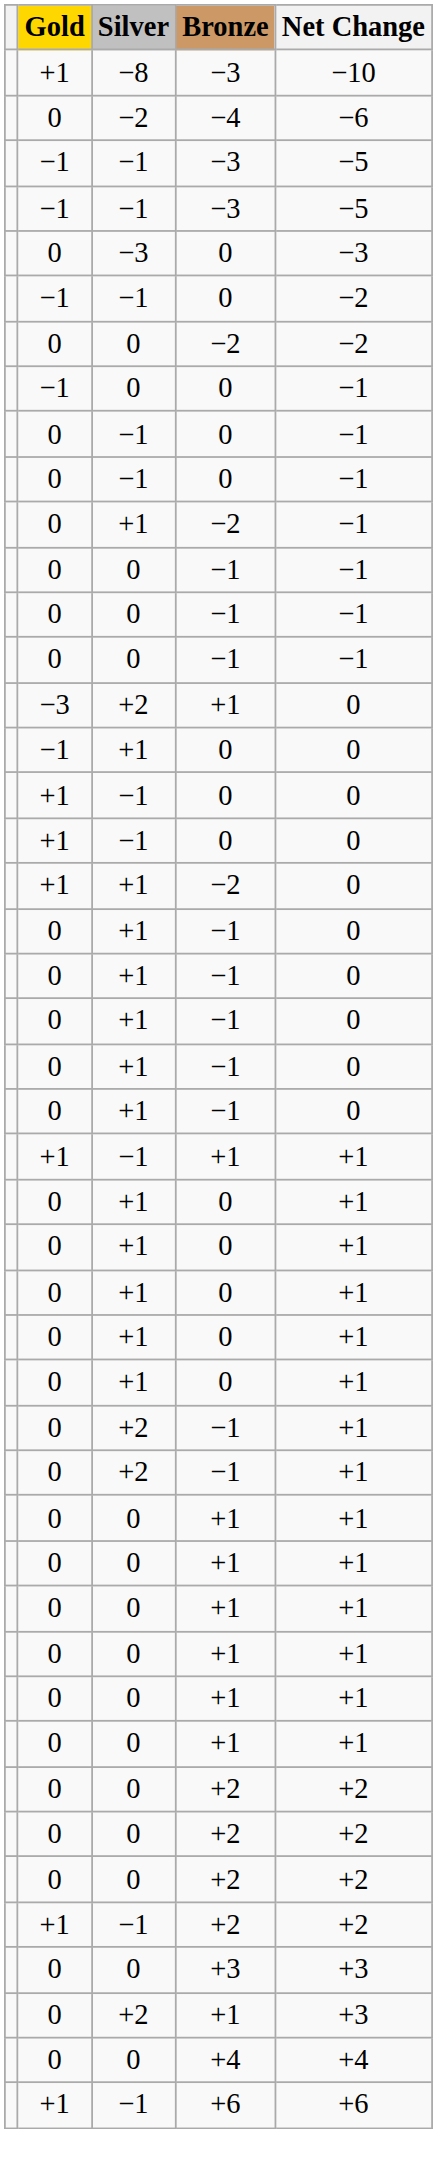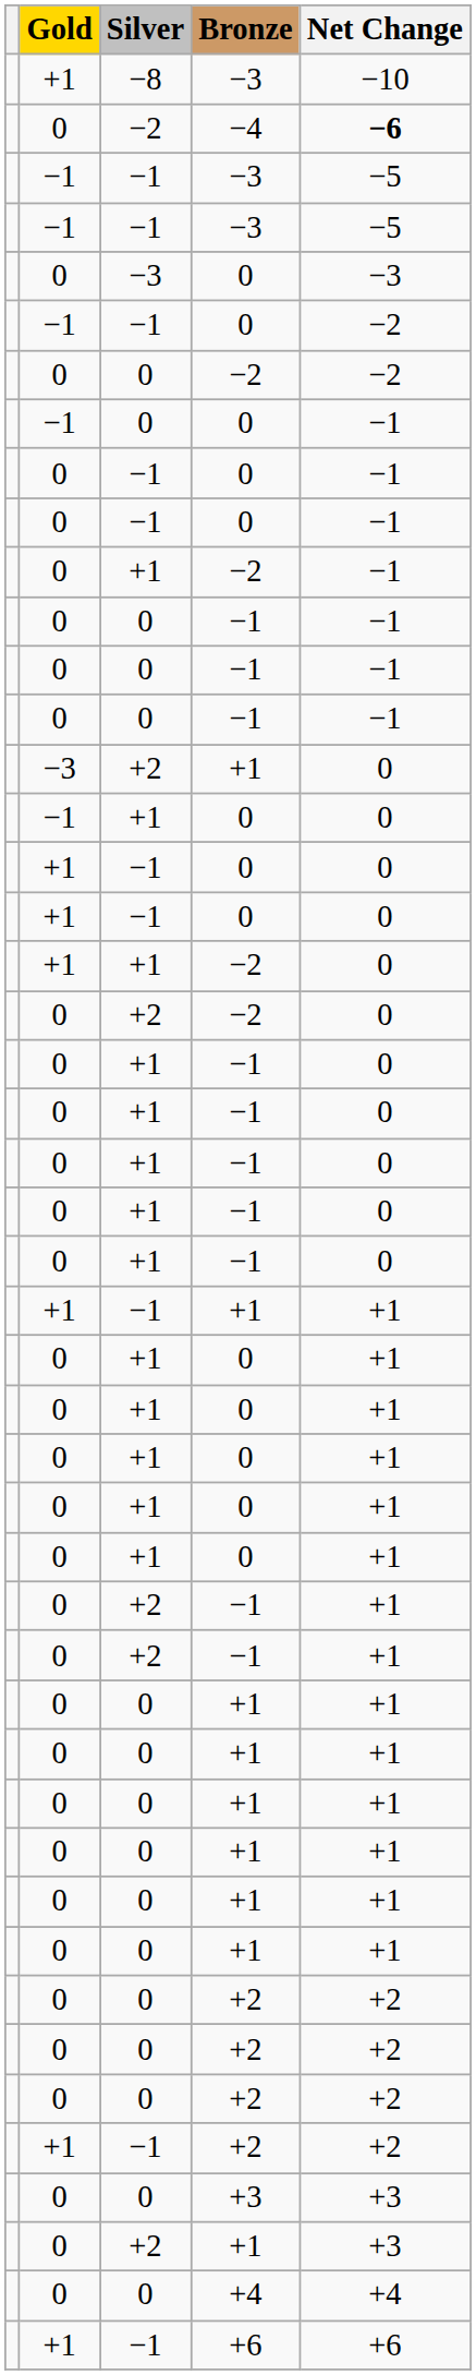−4 | Net Change: normal -> bold
+ row: 0 | +2 | −2 | 0
